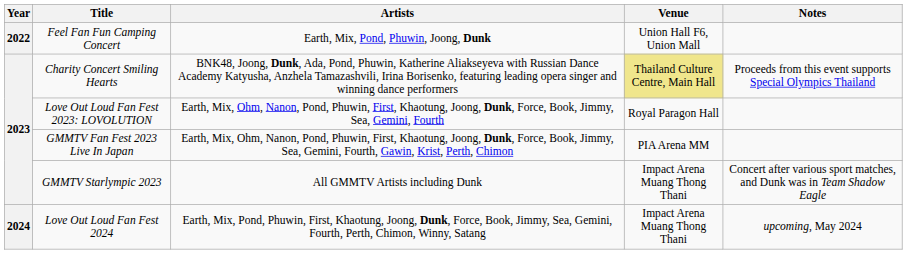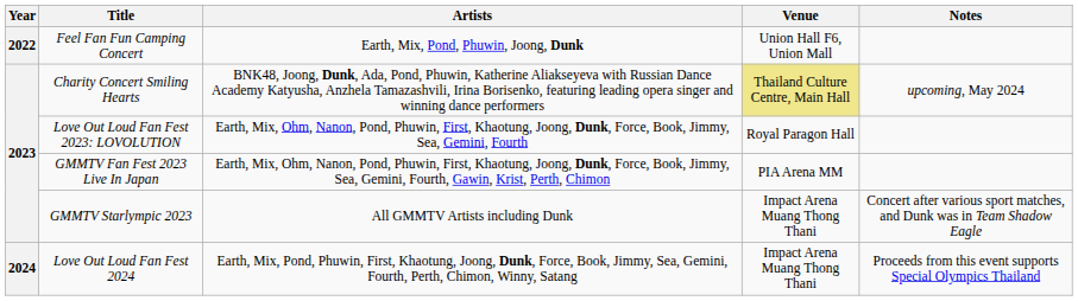Charity Concert Smiling Hearts | Notes: Proceeds from this event supports Special Olympics Thailand -> upcoming, May 2024
Love Out Loud Fan Fest 2024 | Notes: upcoming, May 2024 -> Proceeds from this event supports Special Olympics Thailand
